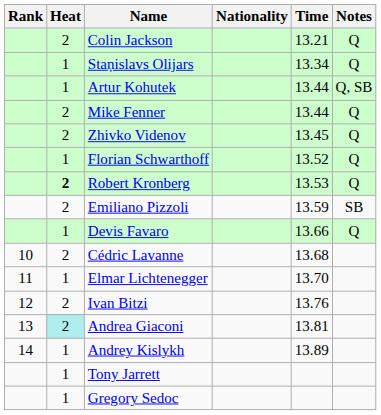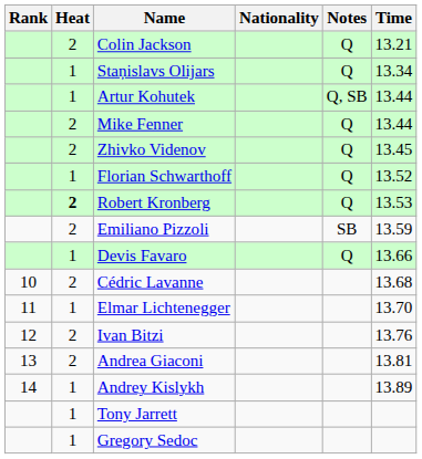columns swapped: Time <-> Notes
Andrea Giaconi | Heat: paleturquoise background -> no background
